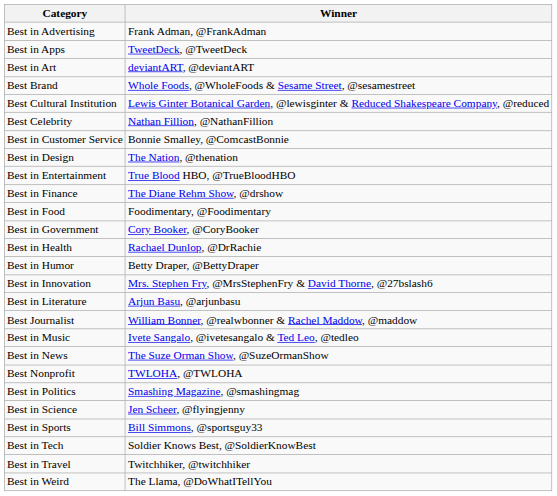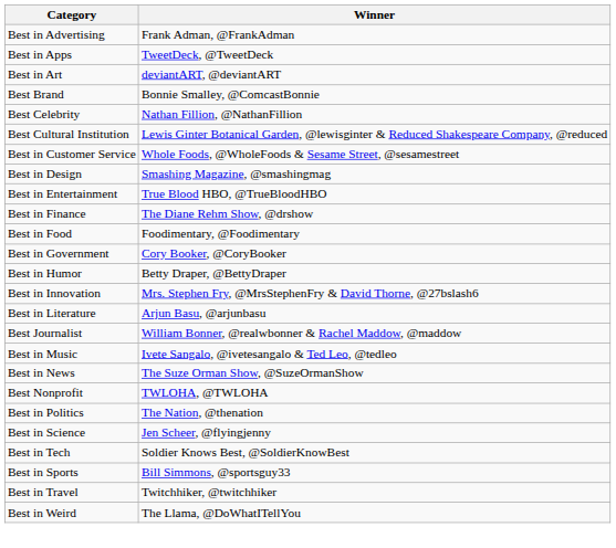Best Brand | Winner: Whole Foods, @WholeFoods & Sesame Street, @sesamestreet -> Bonnie Smalley, @ComcastBonnie
rows swapped: Best Celebrity <-> Best Cultural Institution
Best in Customer Service | Winner: Bonnie Smalley, @ComcastBonnie -> Whole Foods, @WholeFoods & Sesame Street, @sesamestreet
Best in Design | Winner: The Nation, @thenation -> Smashing Magazine, @smashingmag
- row: Best in Health | Rachael Dunlop, @DrRachie
Best in Politics | Winner: Smashing Magazine, @smashingmag -> The Nation, @thenation
rows swapped: Best in Sports <-> Best in Tech
